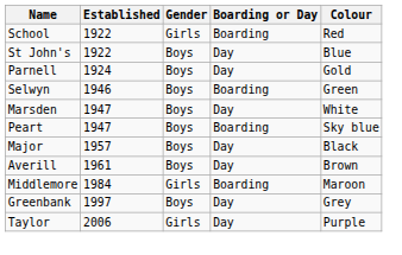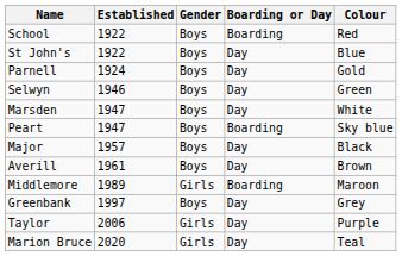School | Gender: Girls -> Boys
Selwyn | Boarding or Day: Boarding -> Day
Middlemore | Established: 1984 -> 1989
+ row: Marion Bruce | 2020 | Girls | Day | Teal
